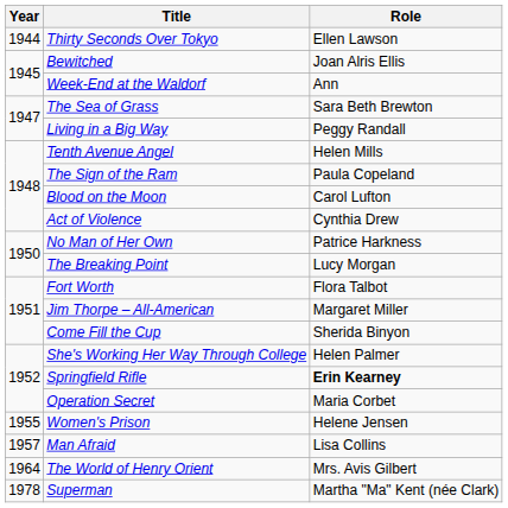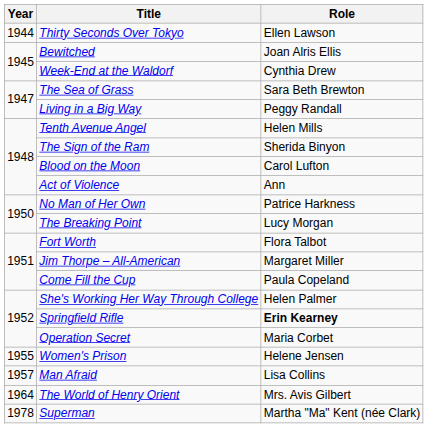Week-End at the Waldorf | Role: Ann -> Cynthia Drew
The Sign of the Ram | Role: Paula Copeland -> Sherida Binyon
Act of Violence | Role: Cynthia Drew -> Ann
Come Fill the Cup | Role: Sherida Binyon -> Paula Copeland
